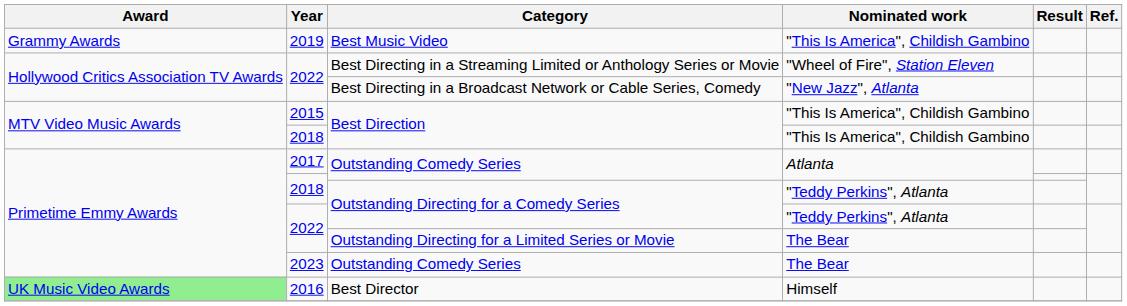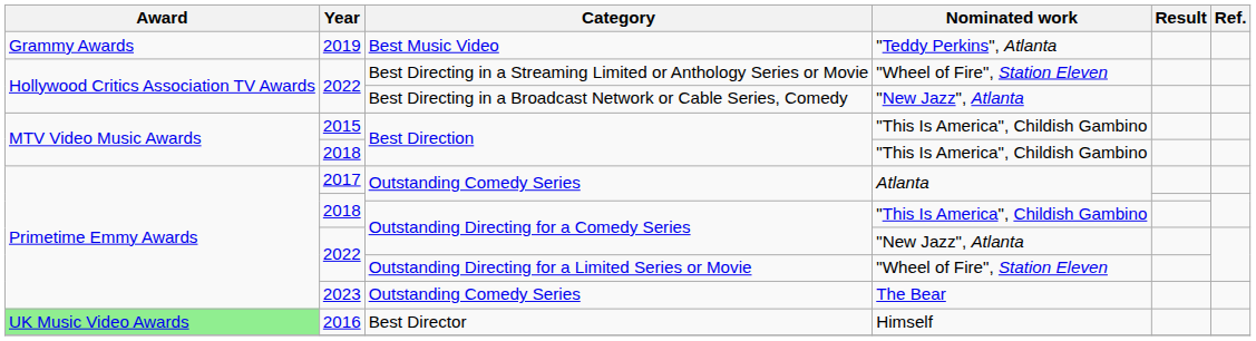Best Music Video | Nominated work: "This Is America", Childish Gambino -> "Teddy Perkins", Atlanta
2018 / Outstanding Directing for a Comedy Series | Nominated work: "Teddy Perkins", Atlanta -> "This Is America", Childish Gambino
2022 / Outstanding Directing for a Comedy Series | Nominated work: "Teddy Perkins", Atlanta -> "New Jazz", Atlanta
Outstanding Directing for a Limited Series or Movie | Nominated work: The Bear -> "Wheel of Fire", Station Eleven
